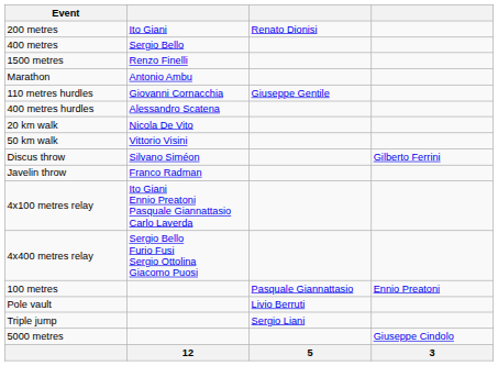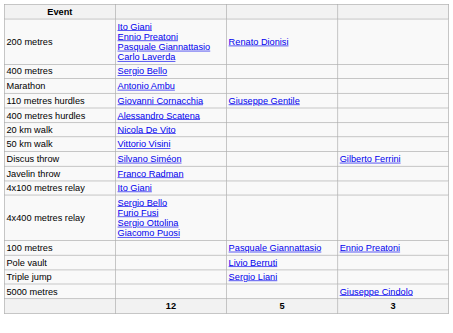200 metres | column 2: Ito Giani -> Ito Giani Ennio Preatoni Pasquale Giannattasio Carlo Laverda
- row: 1500 metres | Renzo Finelli
4x100 metres relay | column 2: Ito Giani Ennio Preatoni Pasquale Giannattasio Carlo Laverda -> Ito Giani
